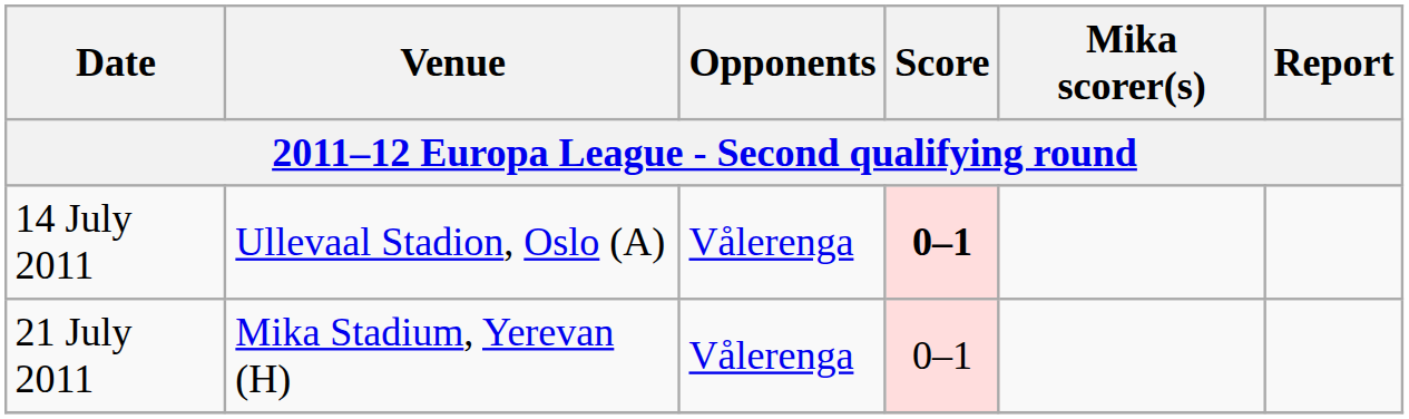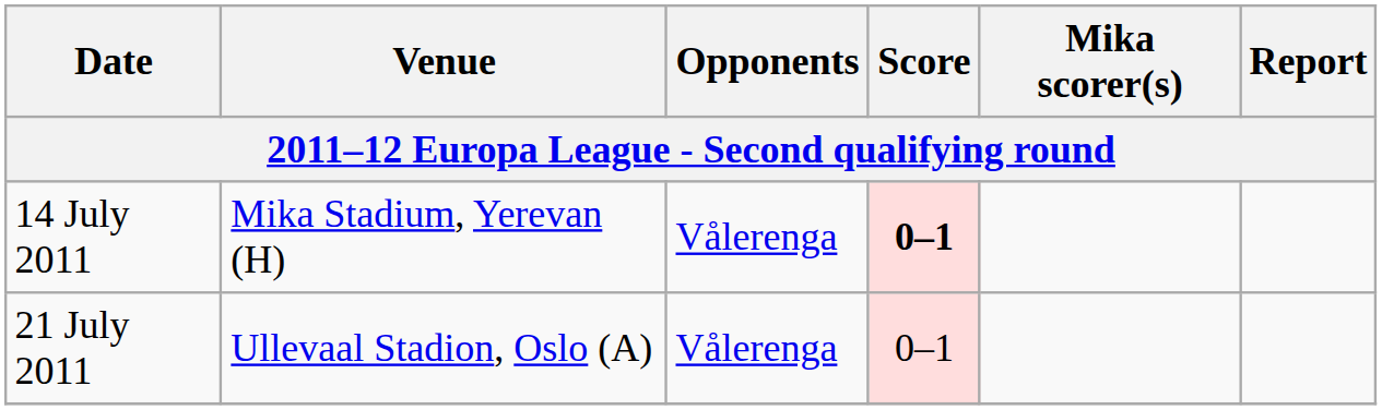14 July 2011 | Venue: Ullevaal Stadion, Oslo (A) -> Mika Stadium, Yerevan (H)
21 July 2011 | Venue: Mika Stadium, Yerevan (H) -> Ullevaal Stadion, Oslo (A)
